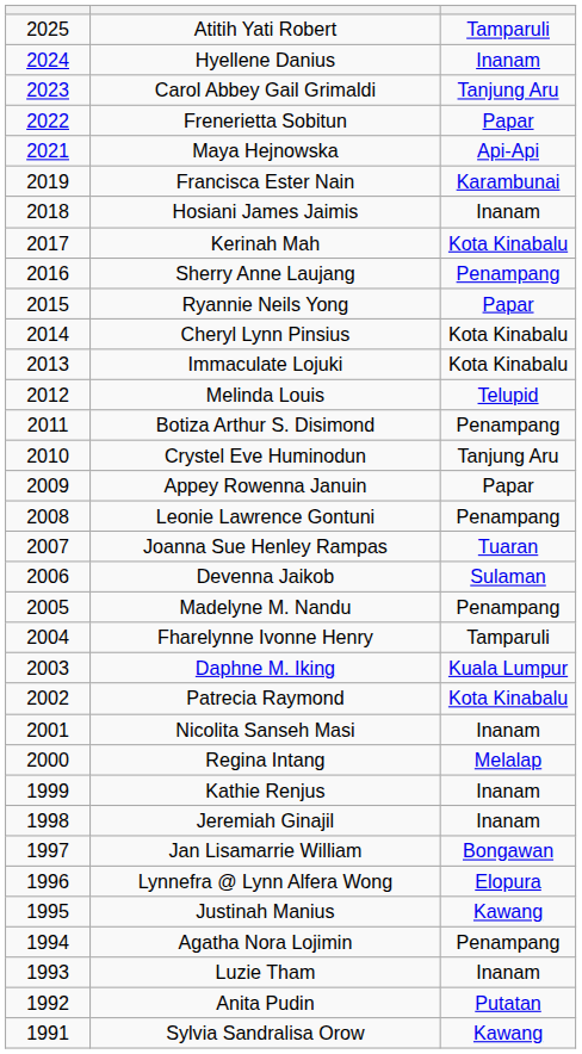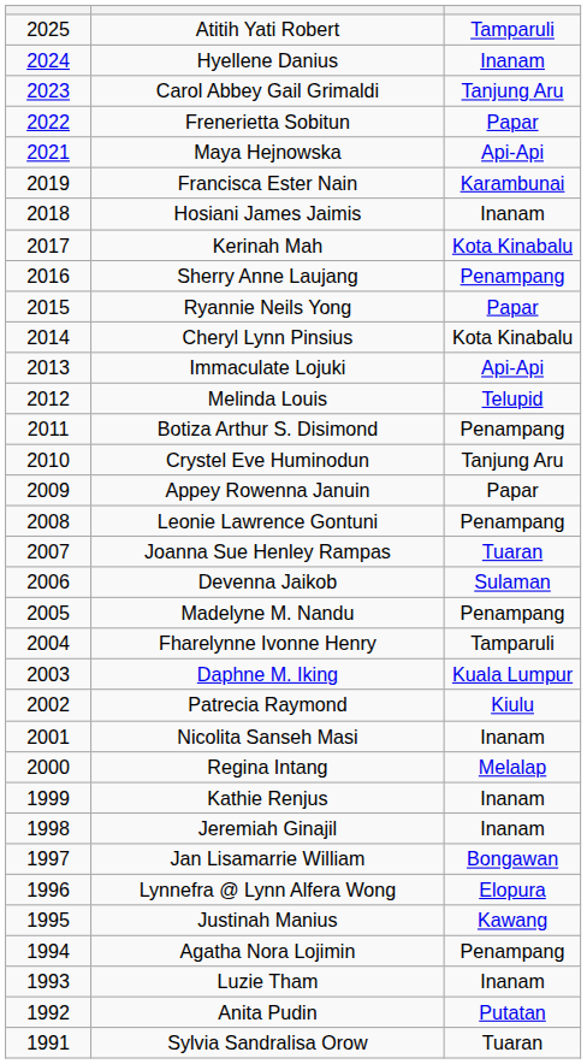Immaculate Lojuki | column 3: Kota Kinabalu -> Api-Api
Patrecia Raymond | column 3: Kota Kinabalu -> Kiulu
Sylvia Sandralisa Orow | column 3: Kawang -> Tuaran
